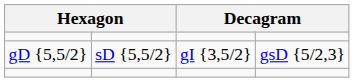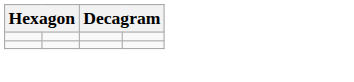- row: gD {5,5/2} | sD {5,5/2} | gI {3,5/2} | gsD {5/2,3}
